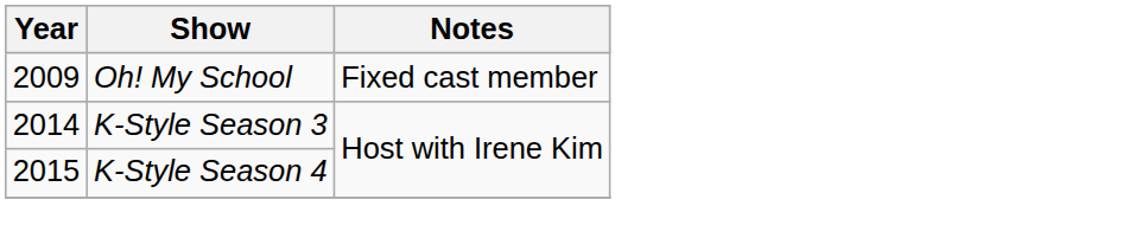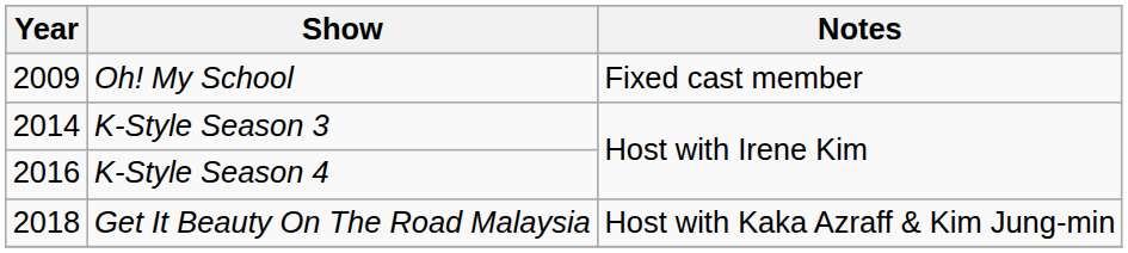K-Style Season 4 | Year: 2015 -> 2016
+ row: 2018 | Get It Beauty On The Road Malaysia | Host with Kaka Azraff & Kim Jung-min
